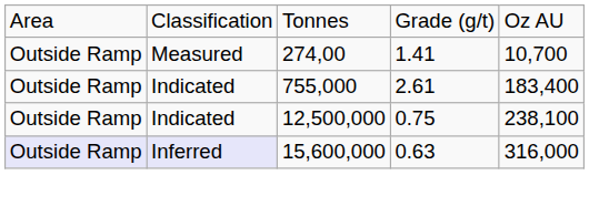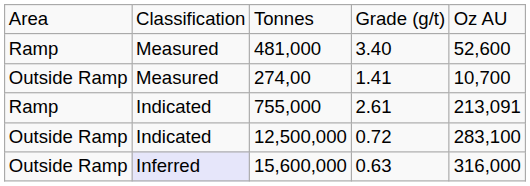+ row: Ramp | Measured | 481,000 | 3.40 | 52,600
755,000 | column 1: Outside Ramp -> Ramp
755,000 | column 5: 183,400 -> 213,091
12,500,000 | column 4: 0.75 -> 0.72
12,500,000 | column 5: 238,100 -> 283,100
15,600,000 | column 1: lavender background -> no background
